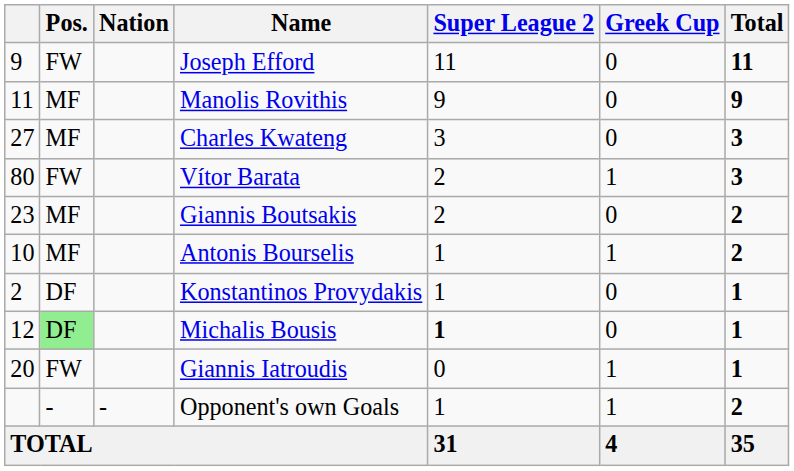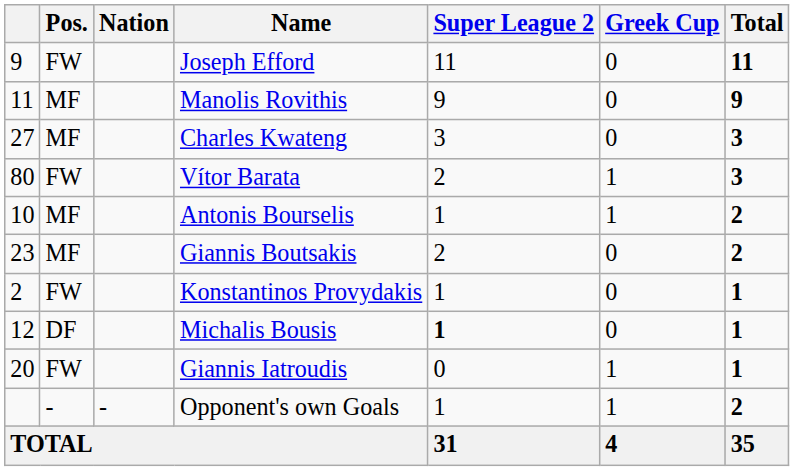rows swapped: Giannis Boutsakis <-> Antonis Bourselis
Konstantinos Provydakis | Pos.: DF -> FW
Michalis Bousis | Pos.: lightgreen background -> no background
